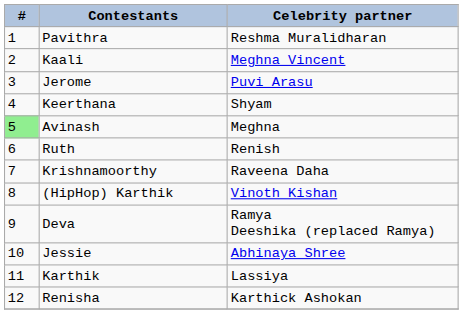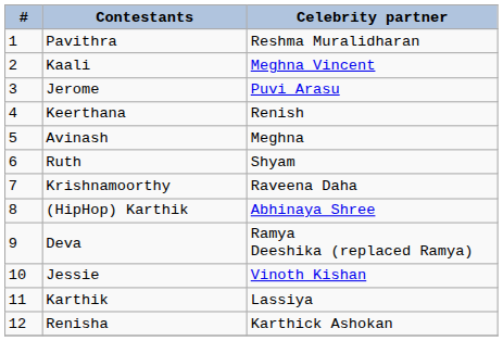Keerthana | Celebrity partner: Shyam -> Renish
Avinash | #: lightgreen background -> no background
Ruth | Celebrity partner: Renish -> Shyam
(HipHop) Karthik | Celebrity partner: Vinoth Kishan -> Abhinaya Shree
Jessie | Celebrity partner: Abhinaya Shree -> Vinoth Kishan
